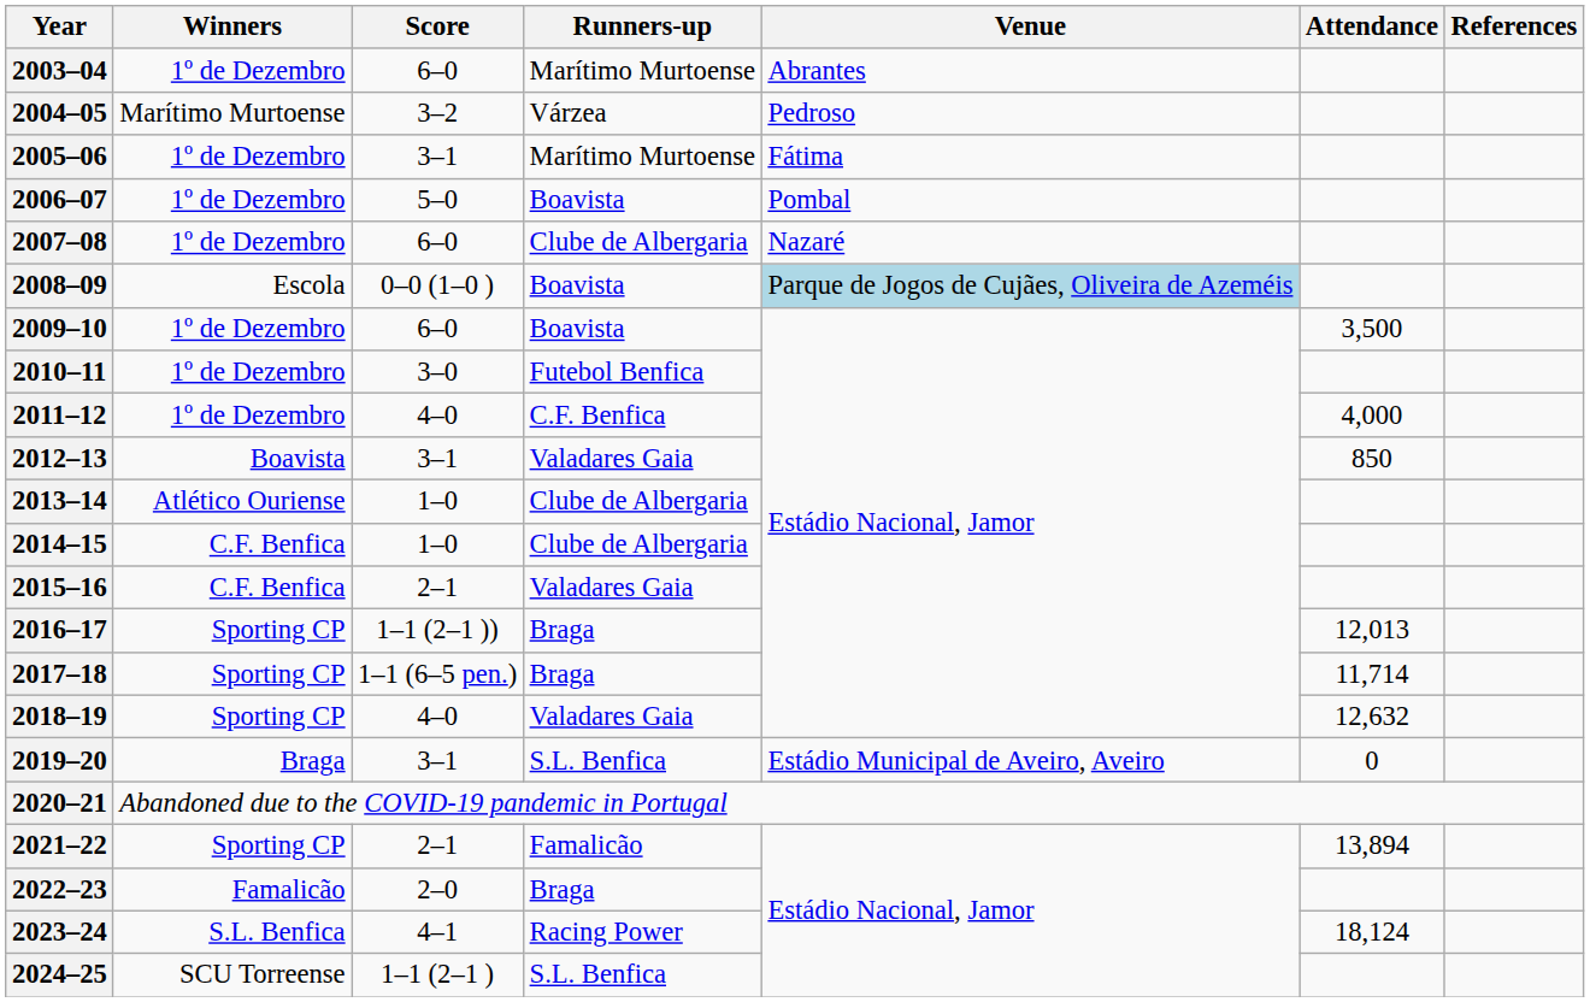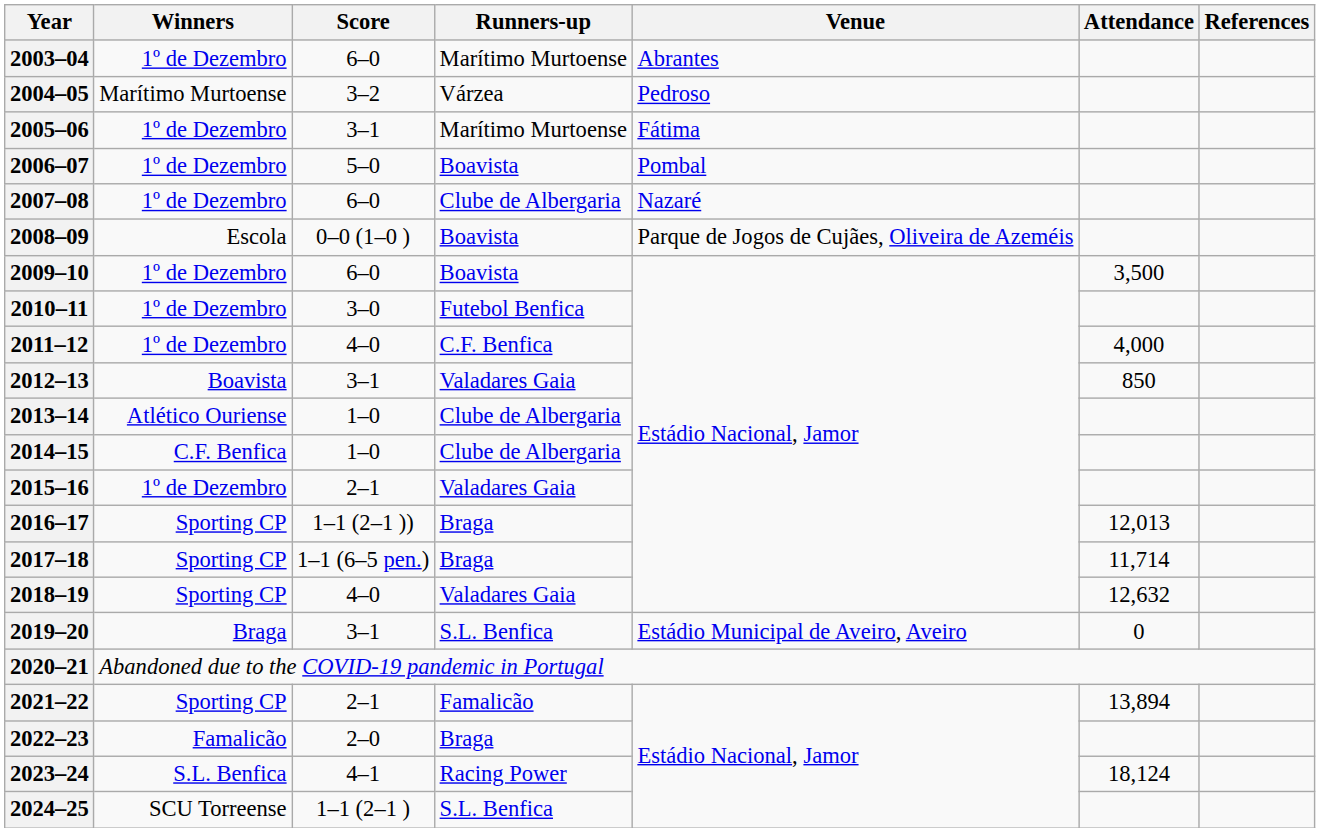2008–09 | Venue: lightblue background -> no background
2015–16 | Winners: C.F. Benfica -> 1º de Dezembro
